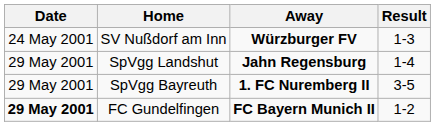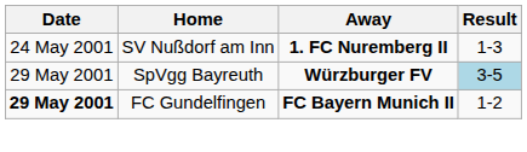SV Nußdorf am Inn | Away: Würzburger FV -> 1. FC Nuremberg II
- row: 29 May 2001 | SpVgg Landshut | Jahn Regensburg | 1-4
SpVgg Bayreuth | Away: 1. FC Nuremberg II -> Würzburger FV
SpVgg Bayreuth | Result: no background -> lightblue background
